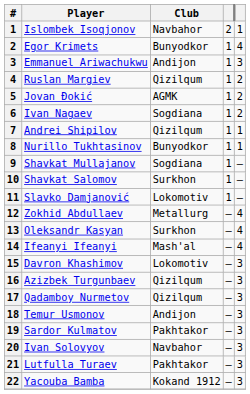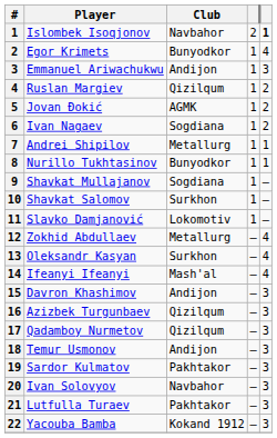Islombek Isoqjonov | column 5: normal -> bold
Andrei Shipilov | Club: Qizilqum -> Metallurg
Davron Khashimov | Club: Lokomotiv -> Andijon
